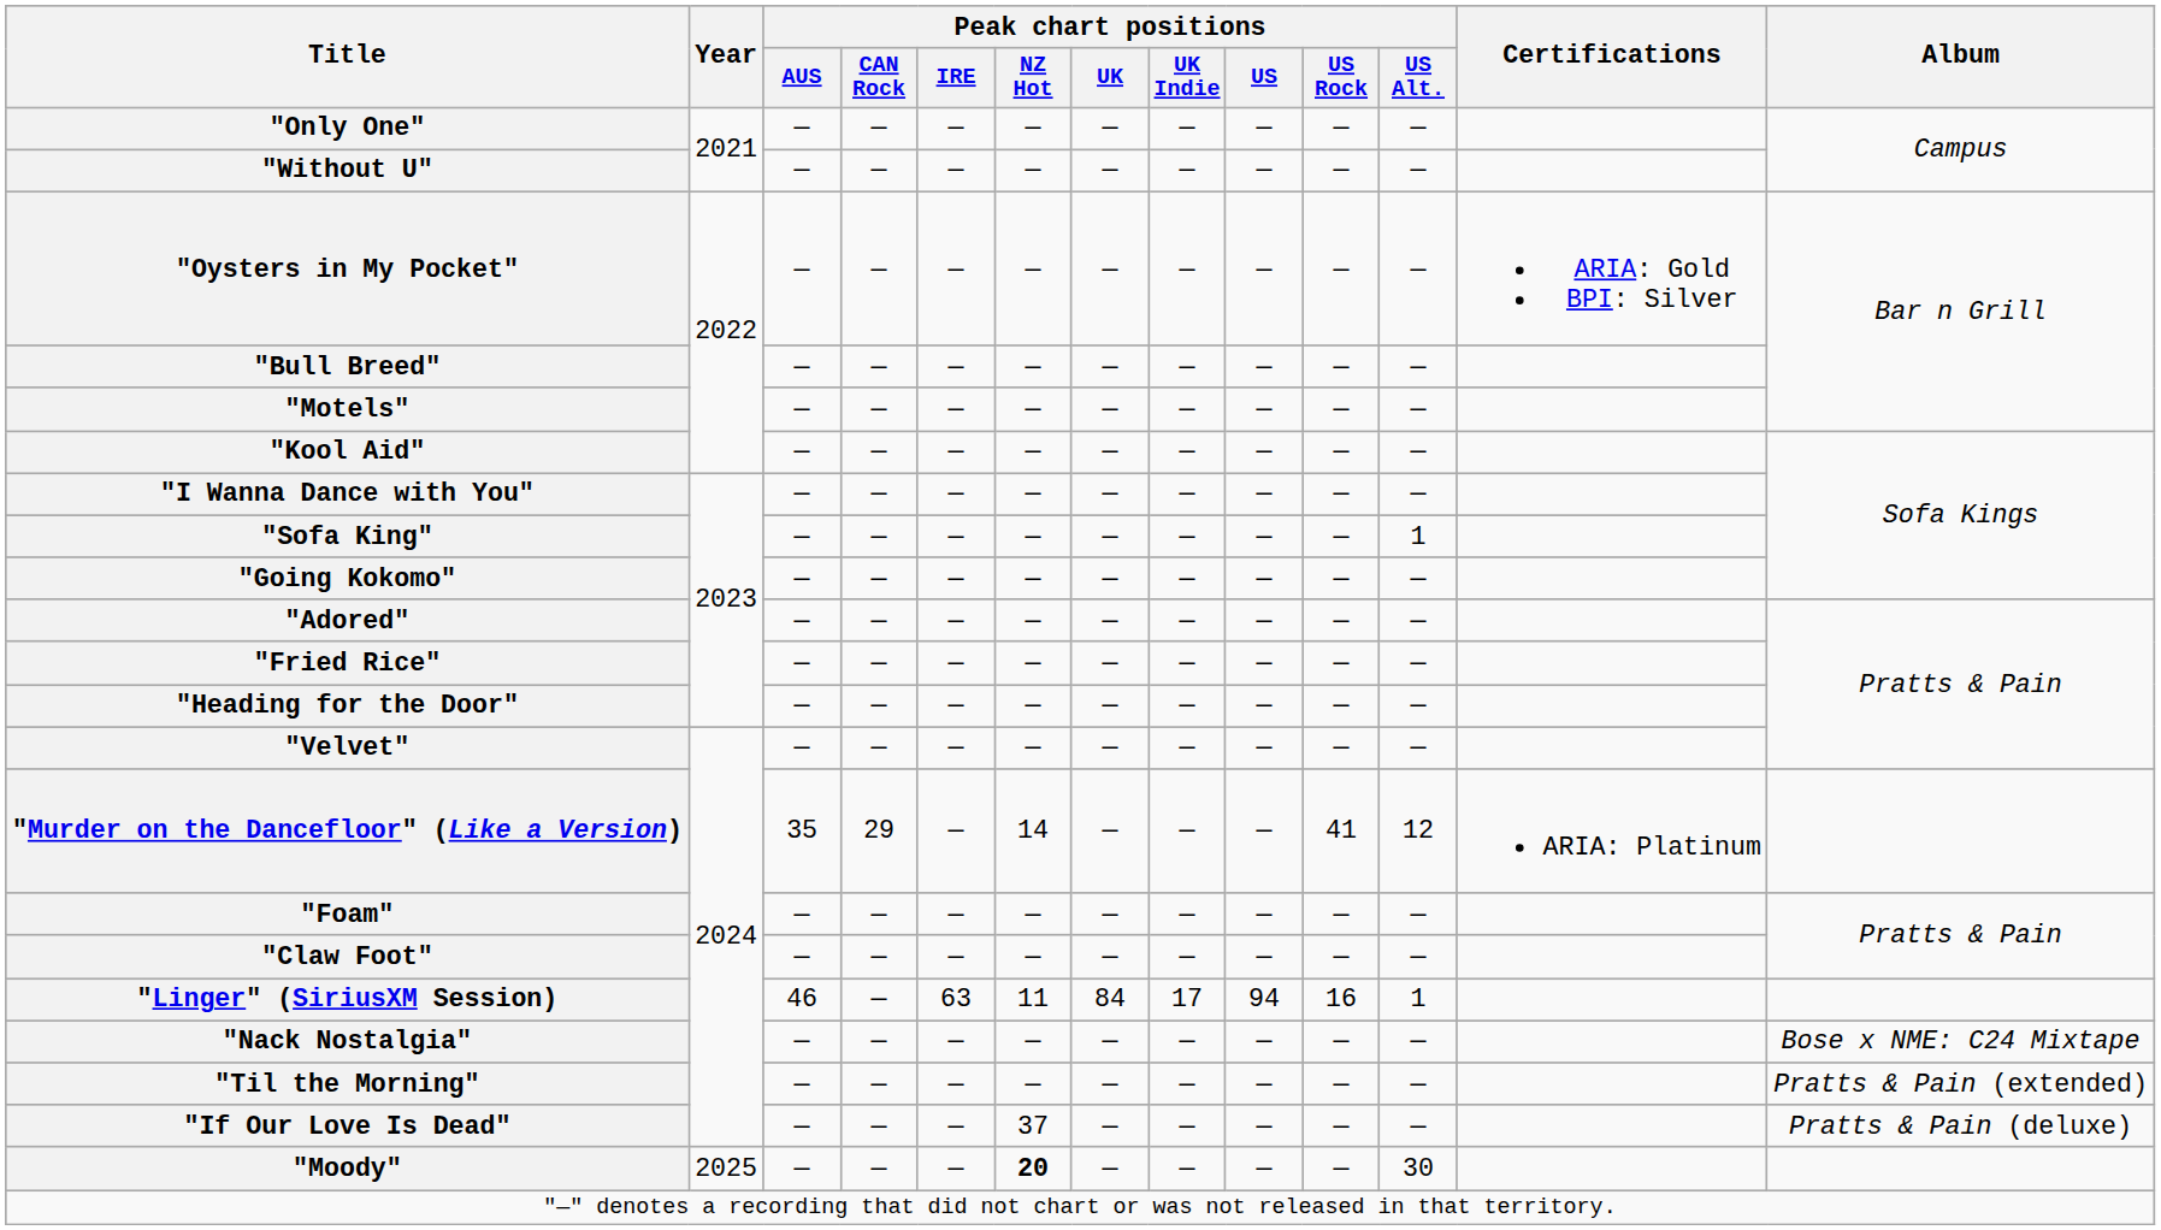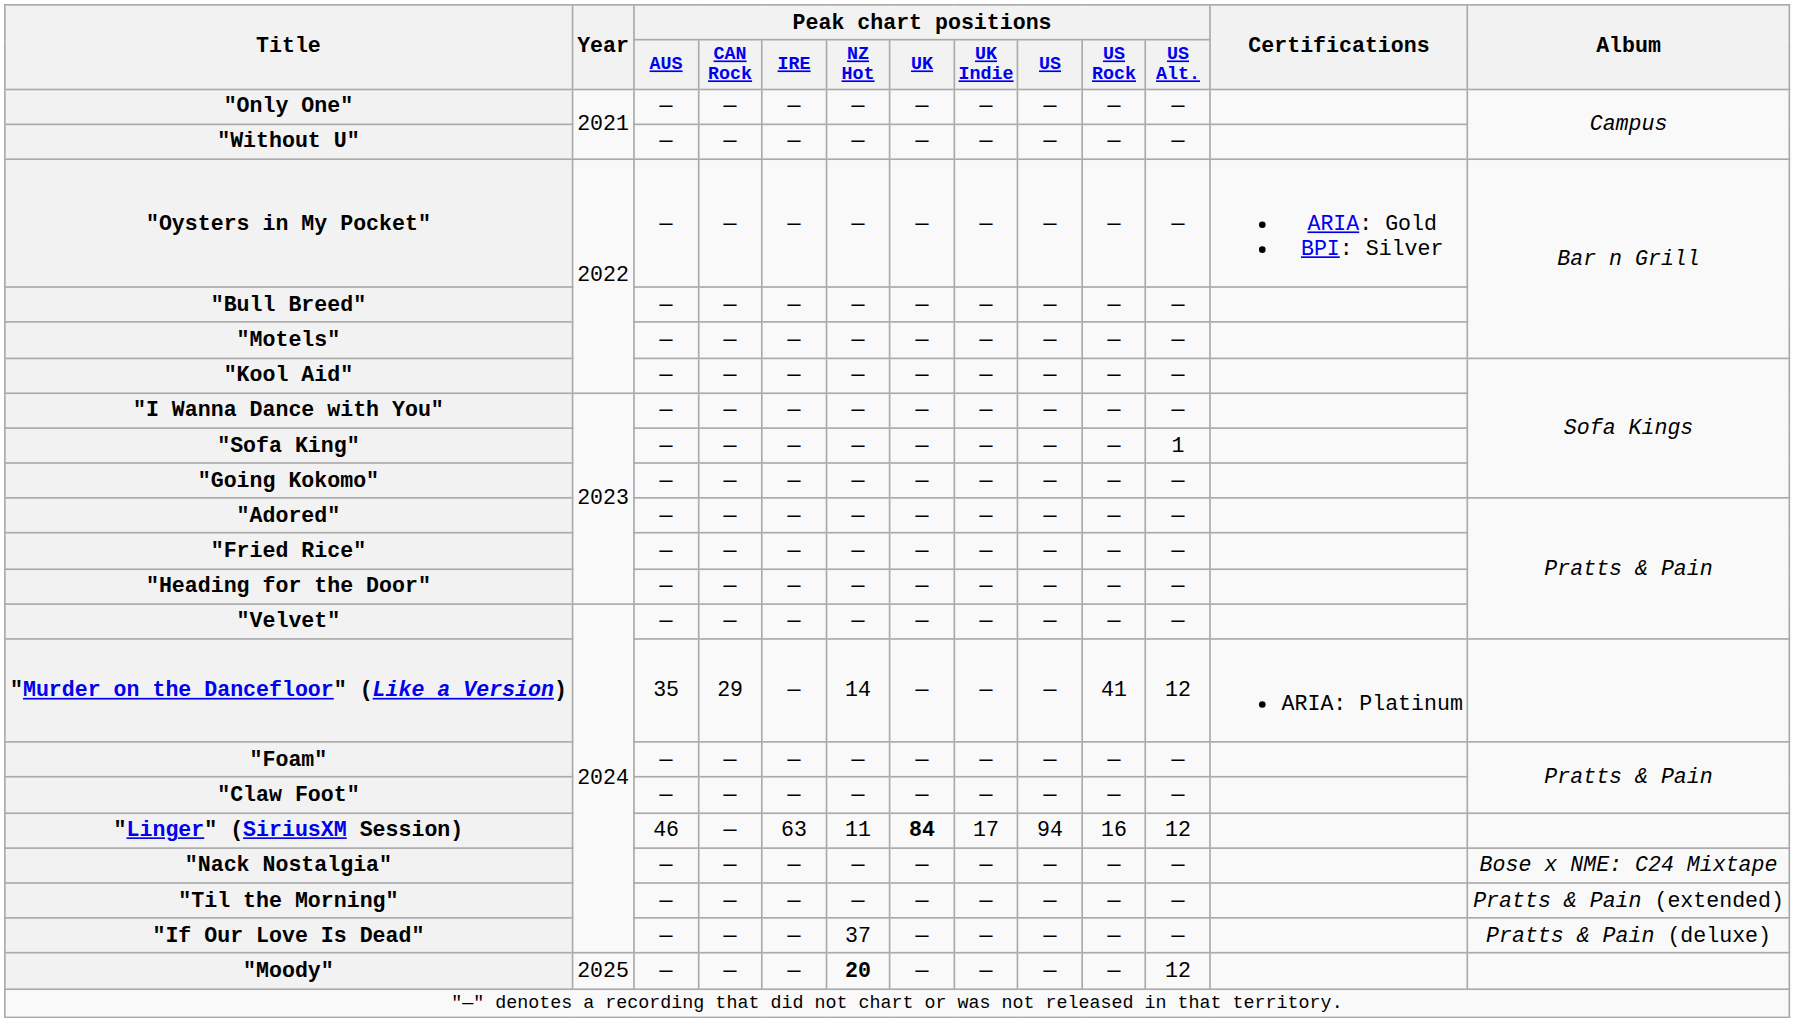"Linger" (SiriusXM Session) | Peak chart positions / UK: normal -> bold
"Linger" (SiriusXM Session) | Peak chart positions / US Alt.: 1 -> 12
"Moody" | Peak chart positions / US Alt.: 30 -> 12
